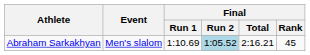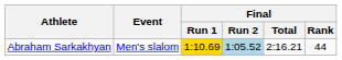Abraham Sarkakhyan | Final / Run 1: no background -> gold background
Abraham Sarkakhyan | Final / Rank: 45 -> 44
